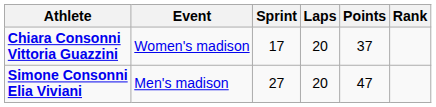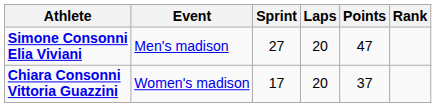rows swapped: Simone Consonni Elia Viviani <-> Chiara Consonni Vittoria Guazzini
